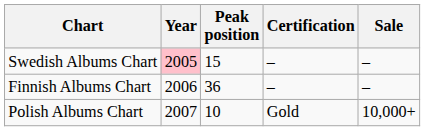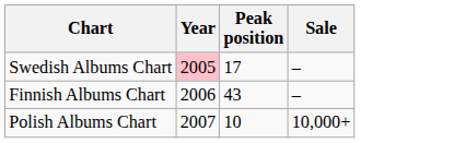- column: Certification | – | – | Gold
Swedish Albums Chart | Peak position: 15 -> 17
Finnish Albums Chart | Peak position: 36 -> 43
